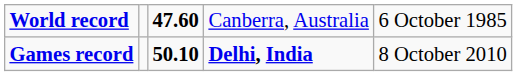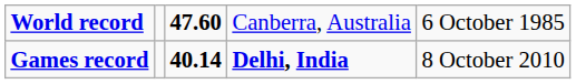Games record | column 3: 50.10 -> 40.14
